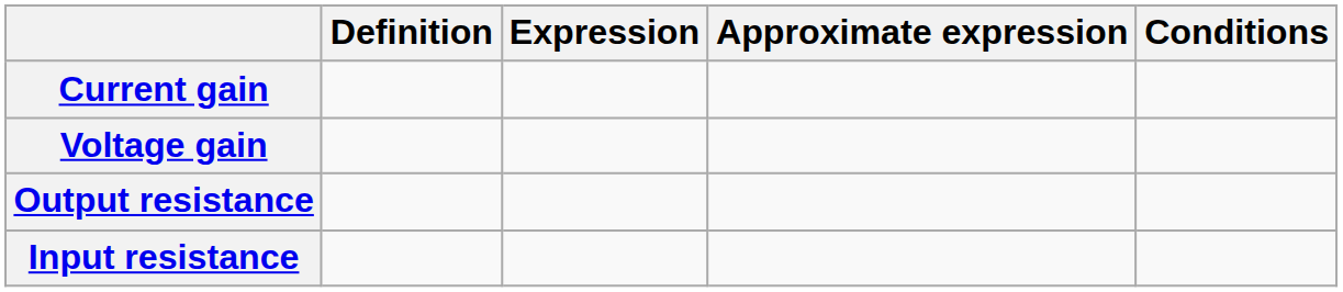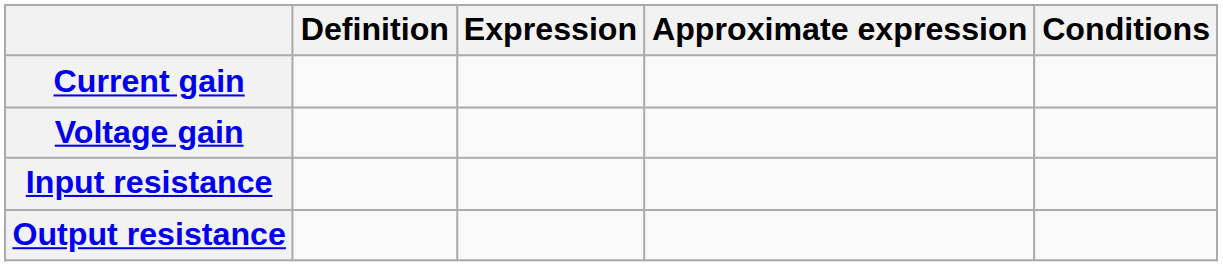rows swapped: Input resistance <-> Output resistance
